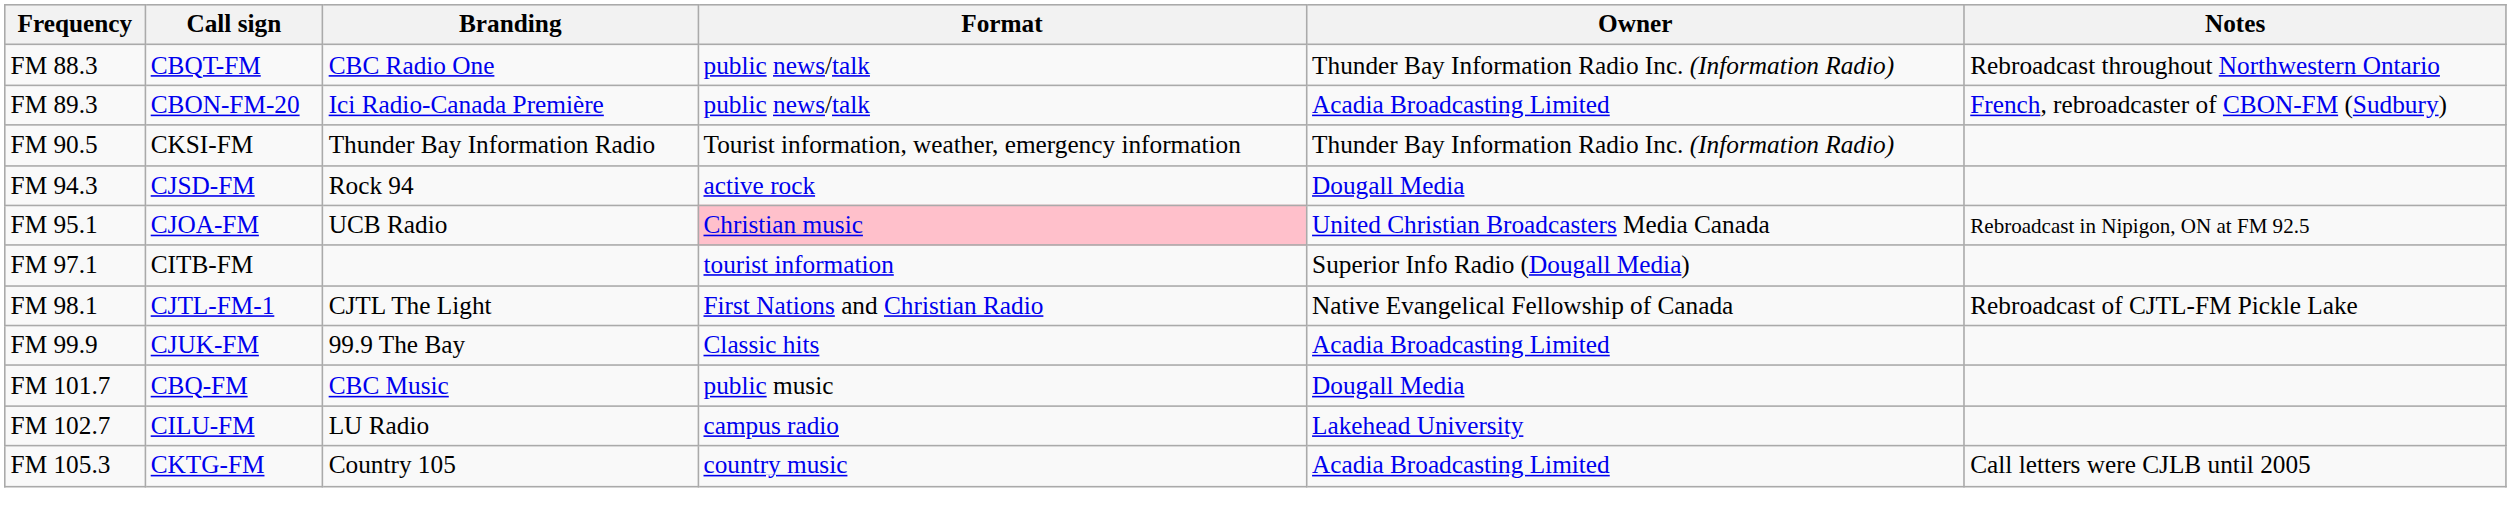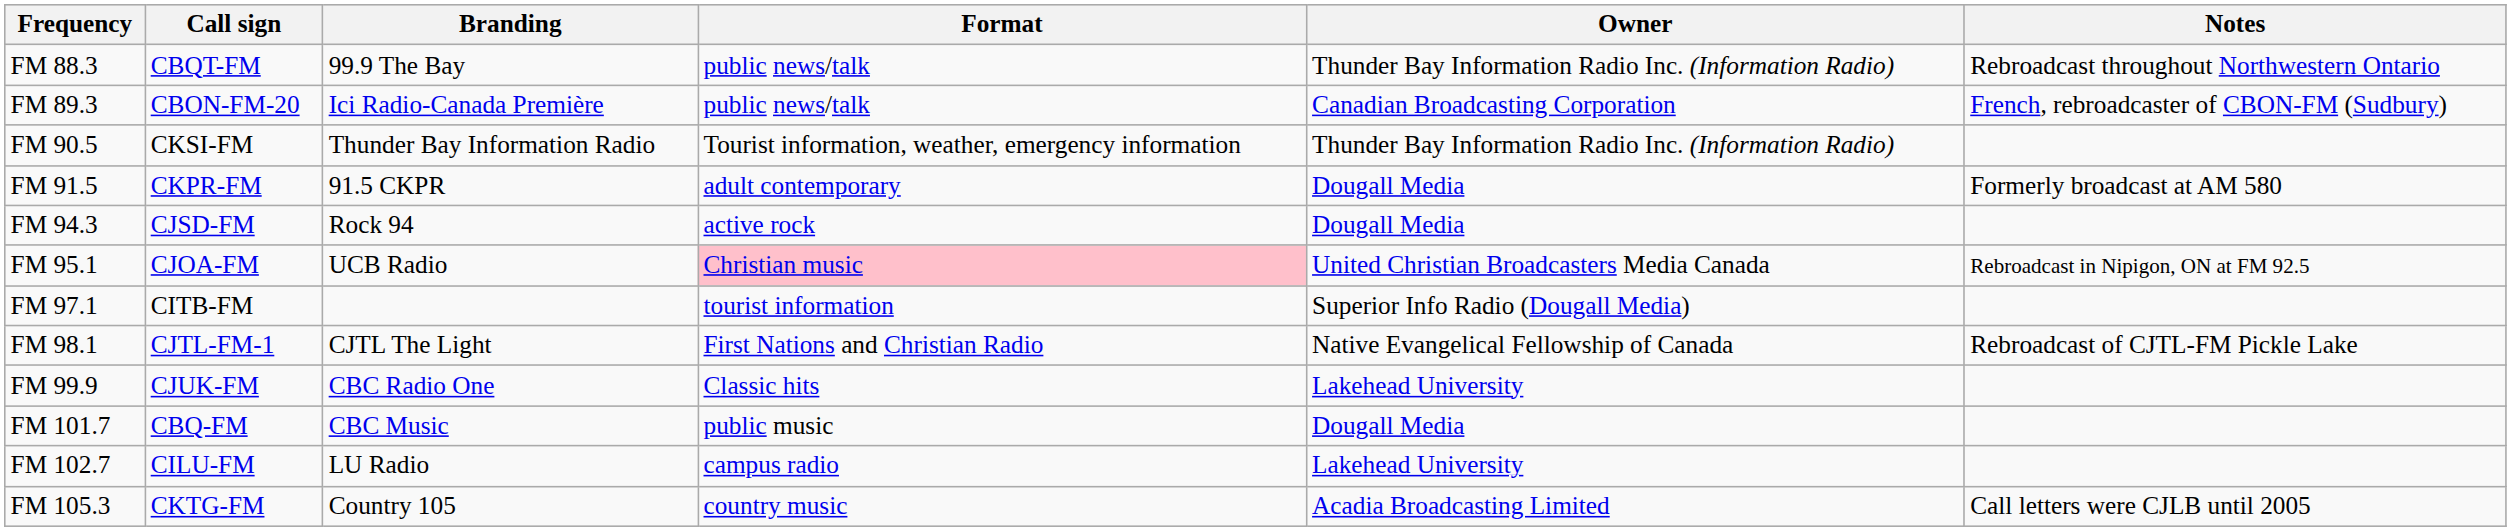FM 88.3 | Branding: CBC Radio One -> 99.9 The Bay
FM 89.3 | Owner: Acadia Broadcasting Limited -> Canadian Broadcasting Corporation
+ row: FM 91.5 | CKPR-FM | 91.5 CKPR | adult contemporary | Dougall Media | Formerly broadcast at AM 580
FM 99.9 | Branding: 99.9 The Bay -> CBC Radio One
FM 99.9 | Owner: Acadia Broadcasting Limited -> Lakehead University
